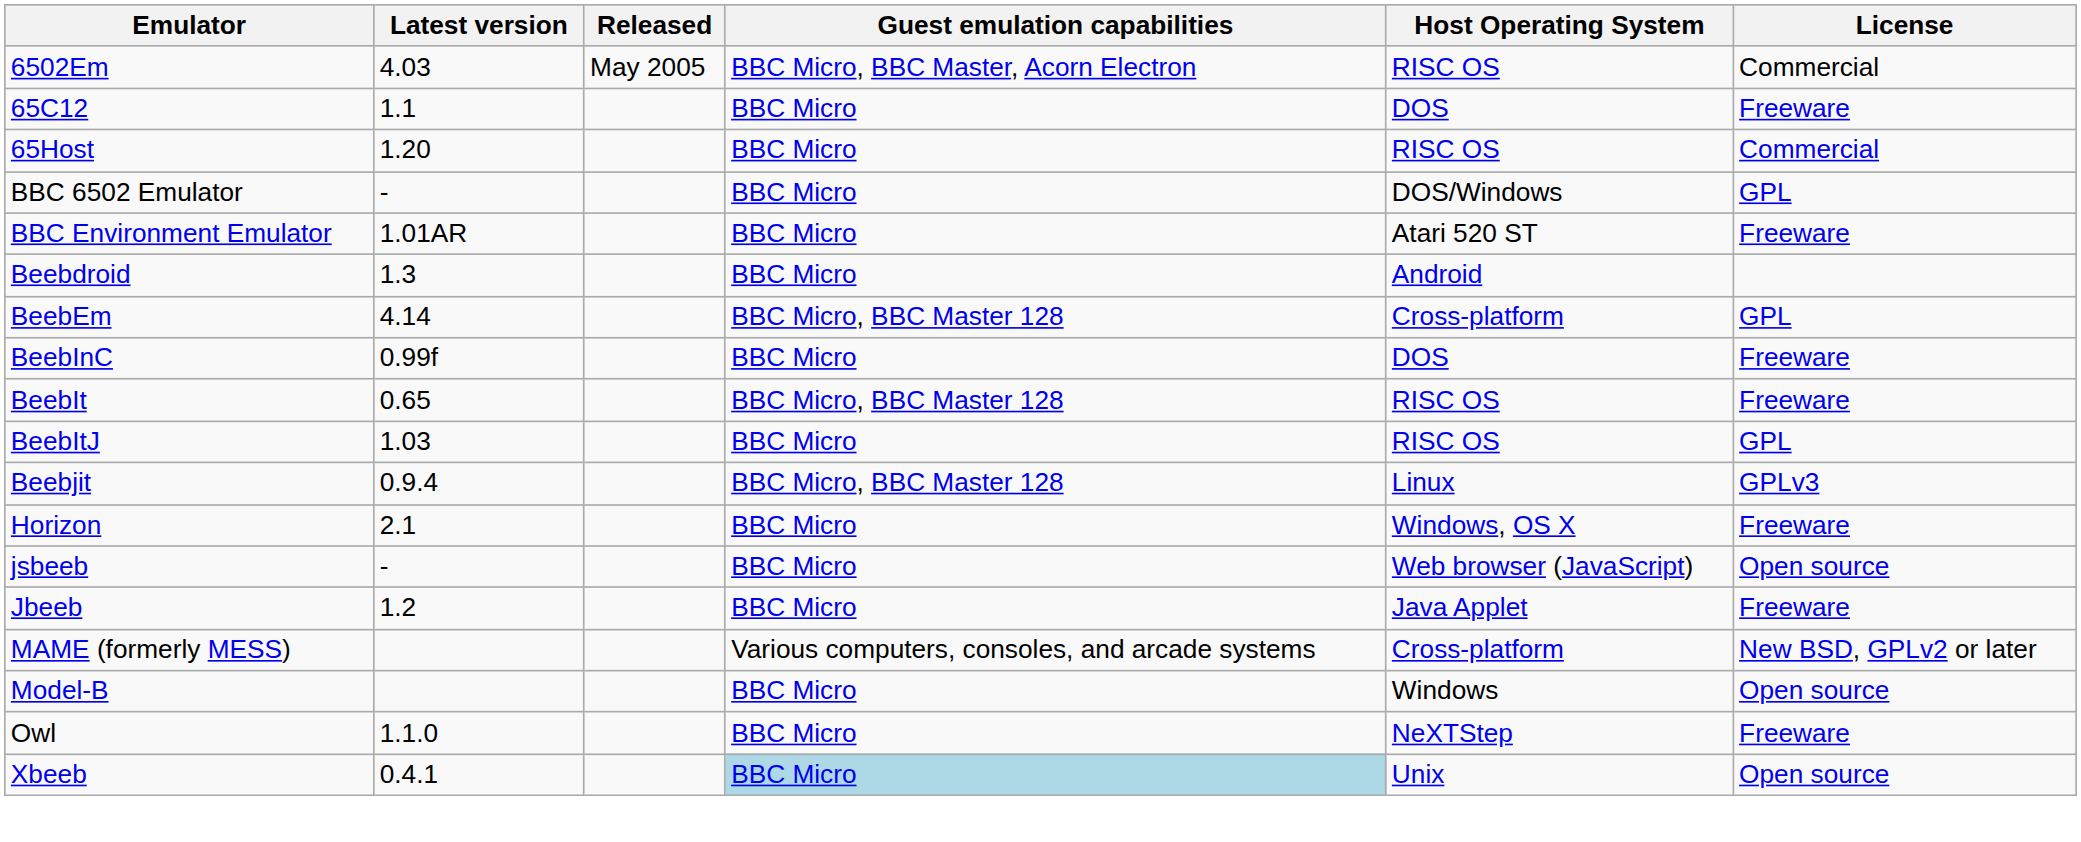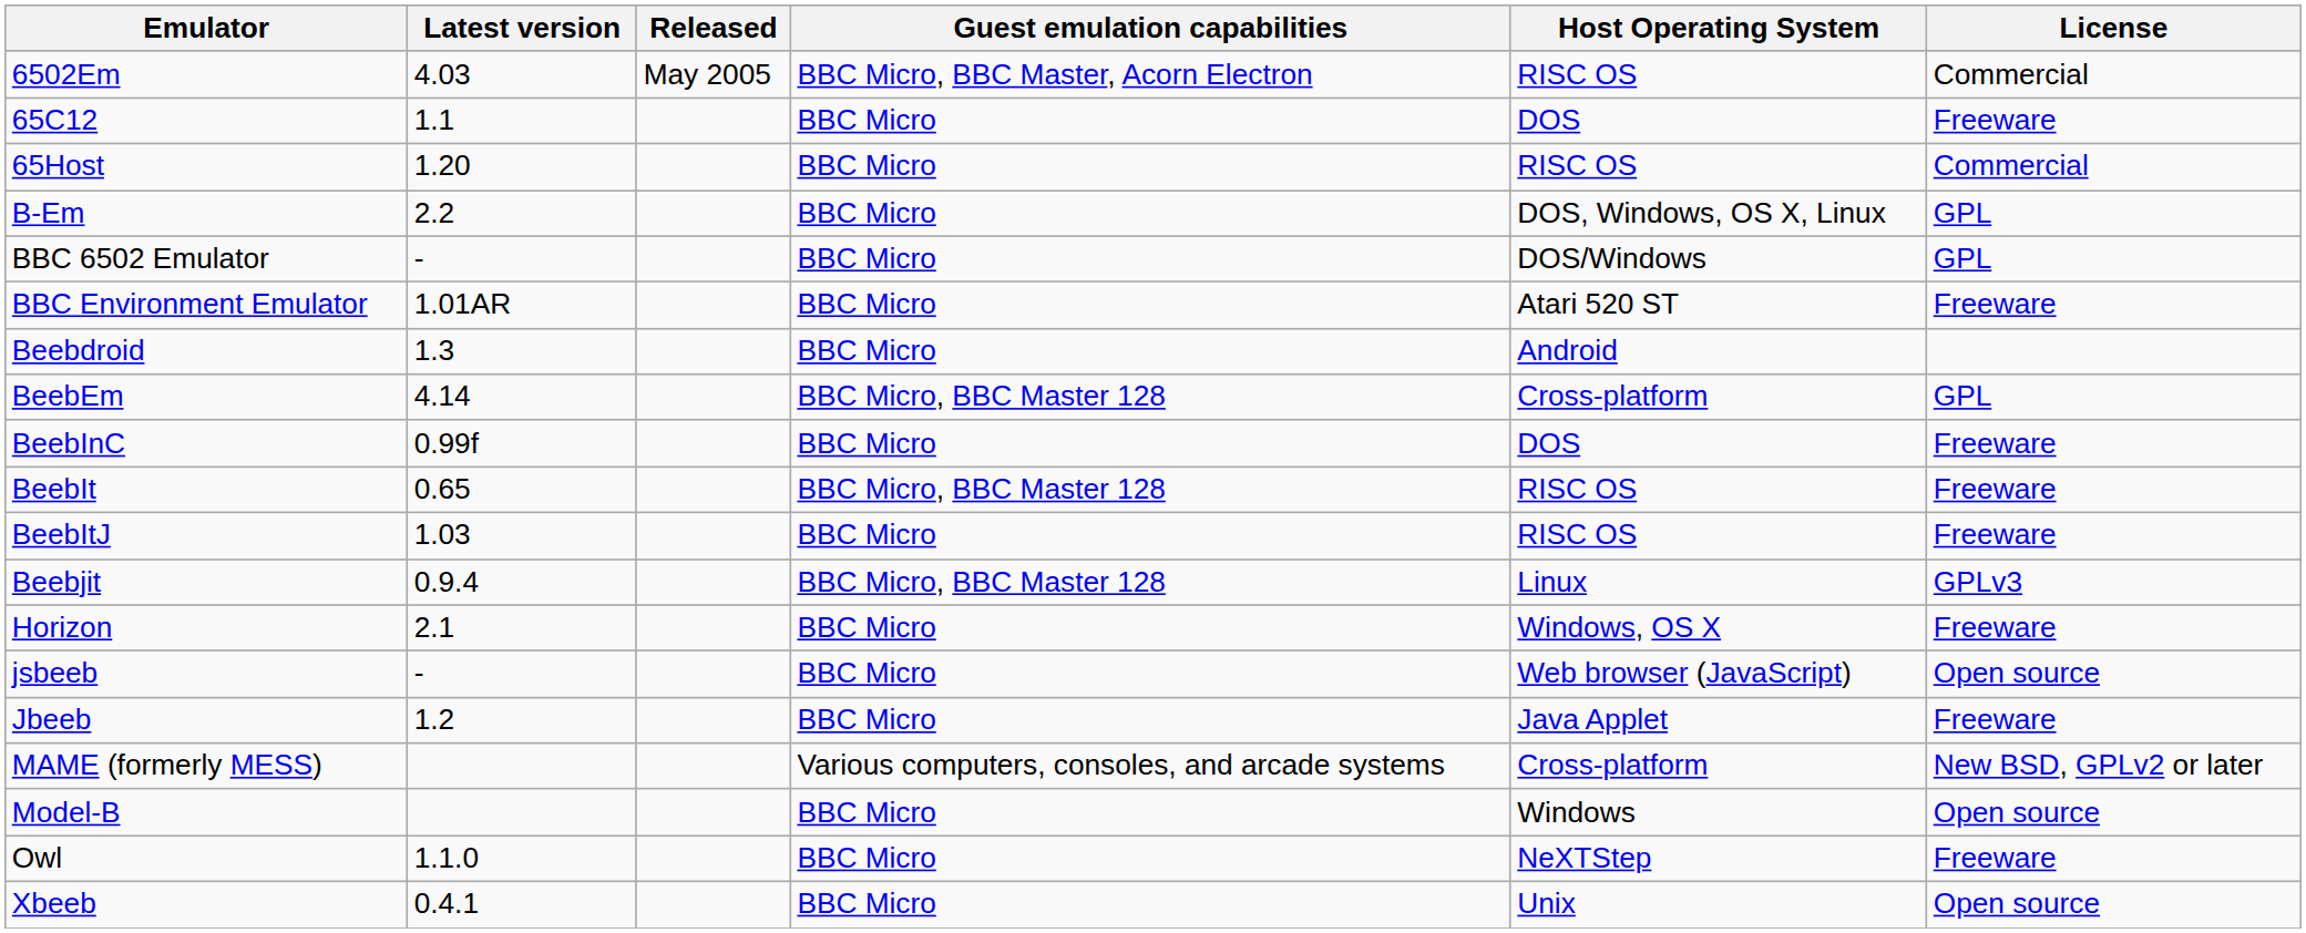+ row: B-Em | 2.2 | BBC Micro | DOS, Windows, OS X, Linux | GPL
BeebItJ | License: GPL -> Freeware
Xbeeb | Guest emulation capabilities: lightblue background -> no background
